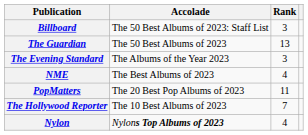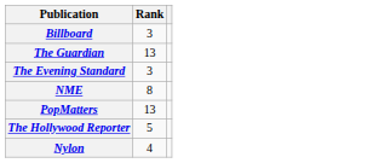- column: Accolade | The 50 Best Albums of 2023: Staff List | The 50 Best Albums of 2023 | The Albums of the Year 2023 | The Best Albums of 2023 | The 20 Best Pop Albums of 2023 | The 10 Best Albums of 2023 | Nylons Top Albums of 2023
NME | Rank: 4 -> 8
PopMatters | Rank: 11 -> 13
The Hollywood Reporter | Rank: 7 -> 5
